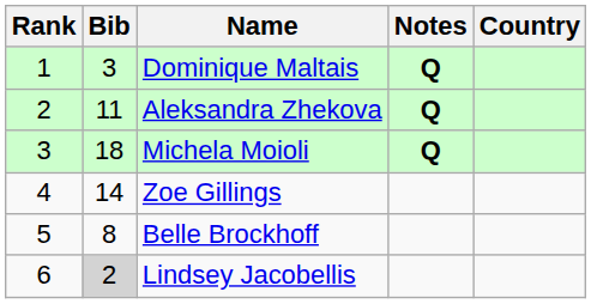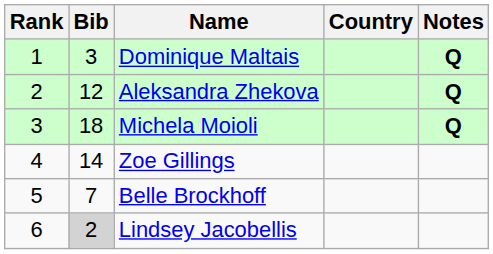columns swapped: Country <-> Notes
Aleksandra Zhekova | Bib: 11 -> 12
Belle Brockhoff | Bib: 8 -> 7
